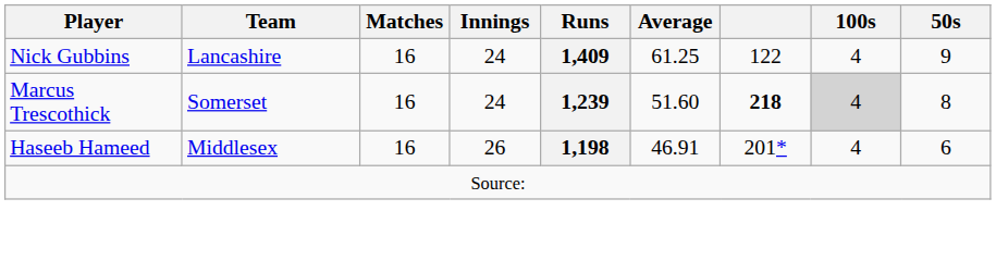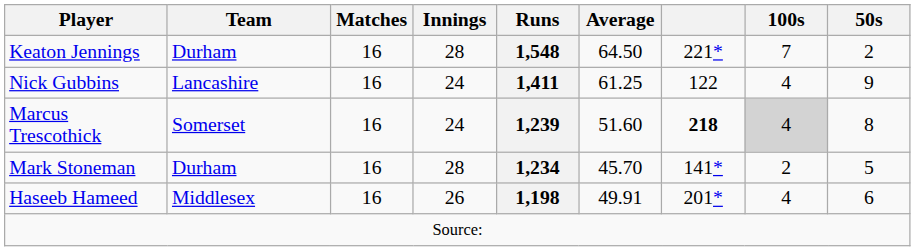+ row: Keaton Jennings | Durham | 16 | 28 | 1,548 | 64.50 | 221* | 7 | 2
Nick Gubbins | Runs: 1,409 -> 1,411
+ row: Mark Stoneman | Durham | 16 | 28 | 1,234 | 45.70 | 141* | 2 | 5
Haseeb Hameed | Average: 46.91 -> 49.91
